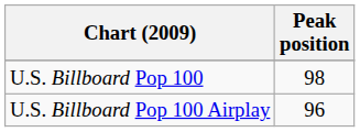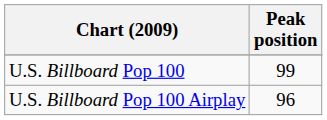U.S. Billboard Pop 100 | Peak position: 98 -> 99
